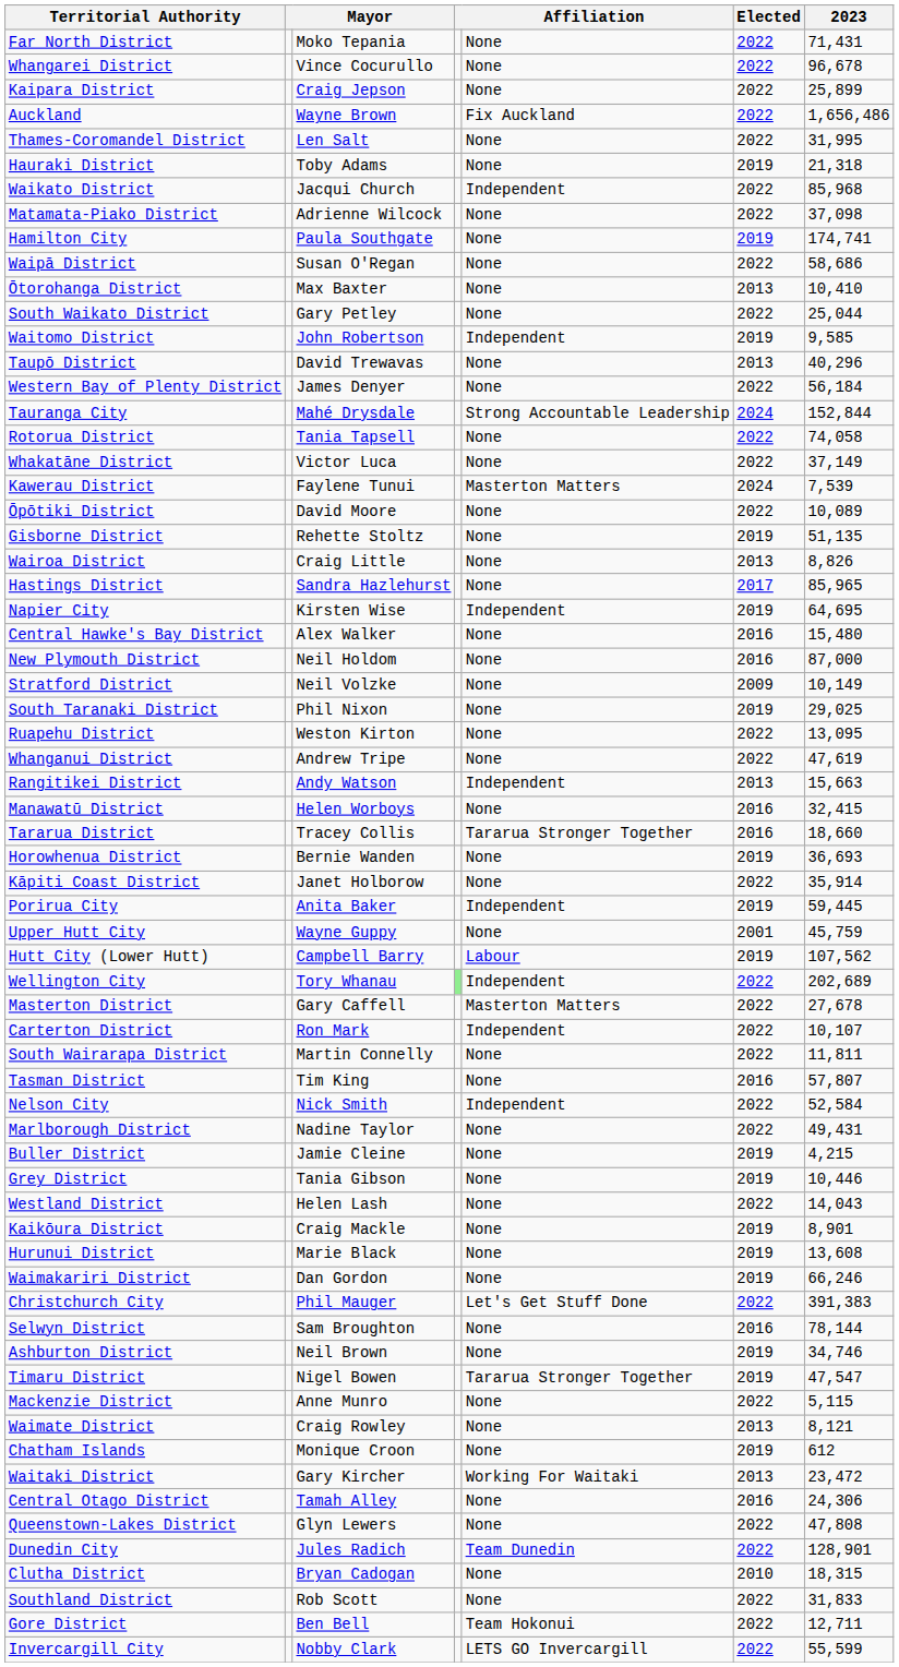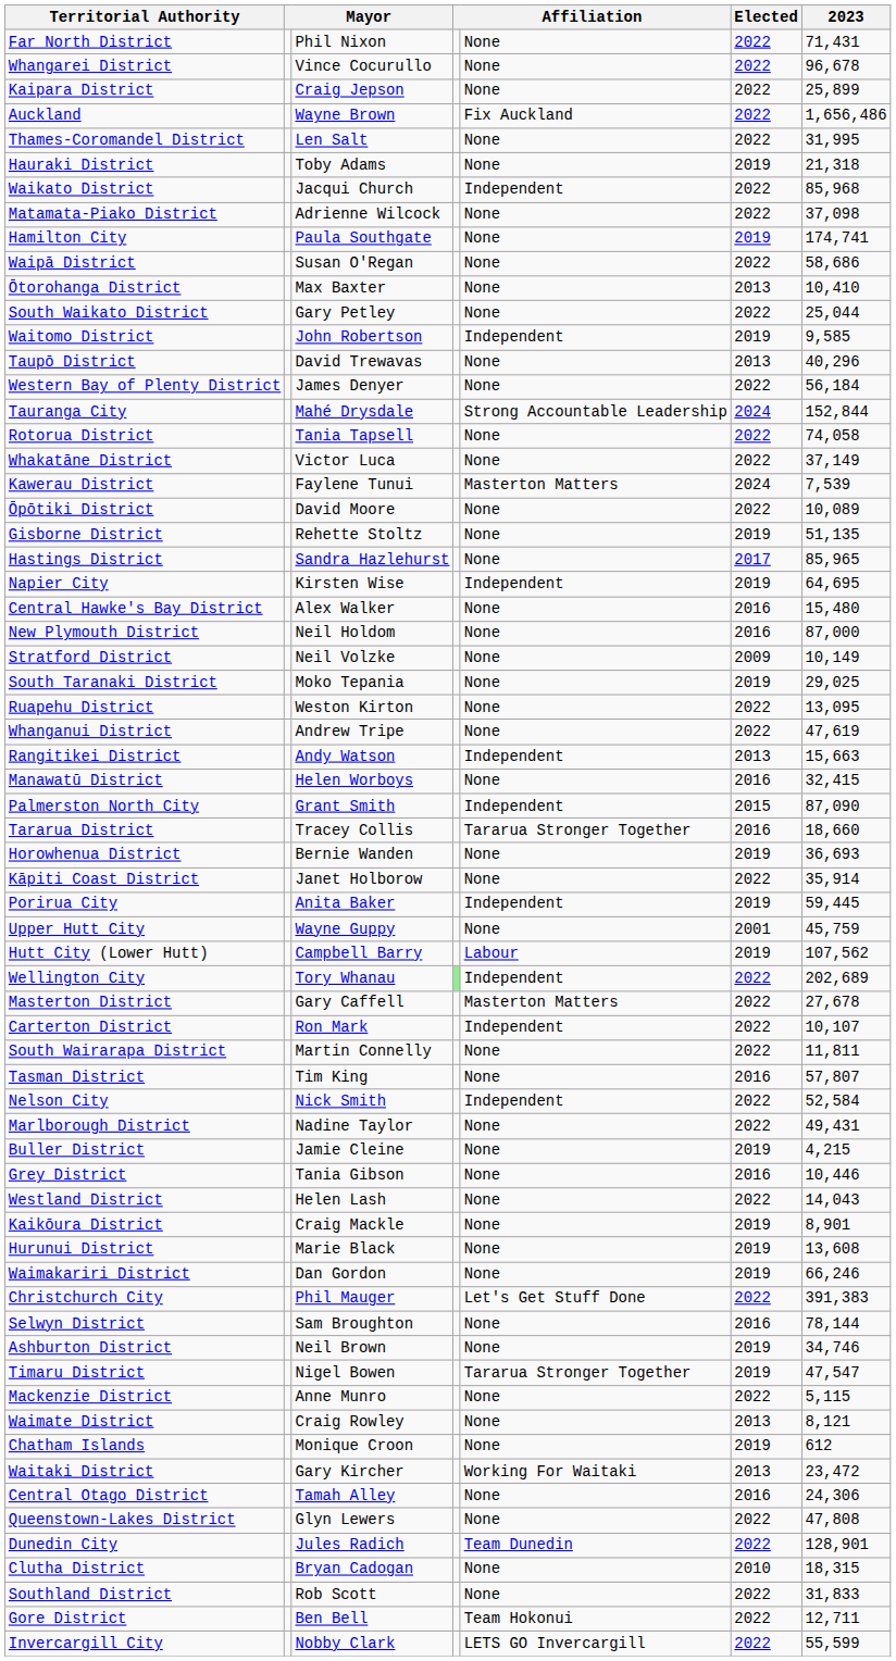Far North District | column 3: Moko Tepania -> Phil Nixon
- row: Wairoa District | Craig Little | None | 2013 | 8,826
South Taranaki District | column 3: Phil Nixon -> Moko Tepania
+ row: Palmerston North City | Grant Smith | Independent | 2015 | 87,090
Grey District | Elected: 2019 -> 2016
